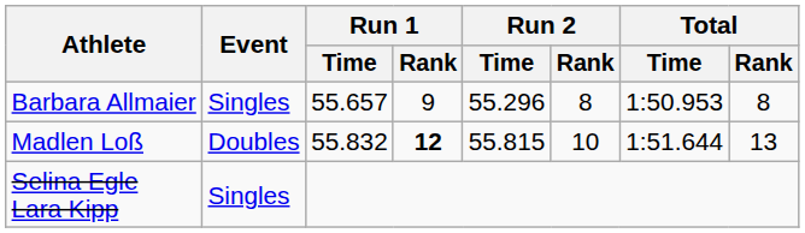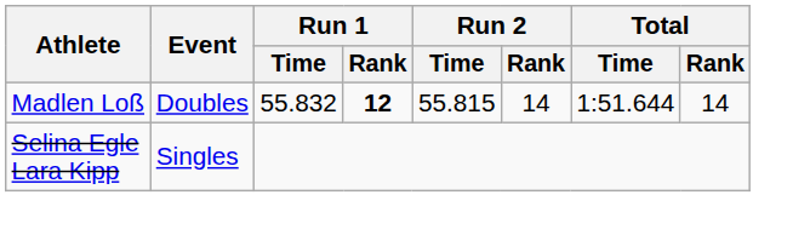- row: Barbara Allmaier | Singles | 55.657 | 9 | 55.296 | 8 | 1:50.953 | 8
Madlen Loß | Run 2 / Rank: 10 -> 14
Madlen Loß | Total / Rank: 13 -> 14
